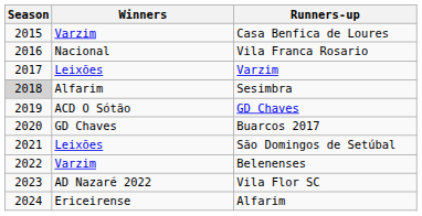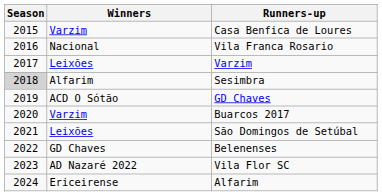Buarcos 2017 | Winners: GD Chaves -> Varzim
Belenenses | Winners: Varzim -> GD Chaves
